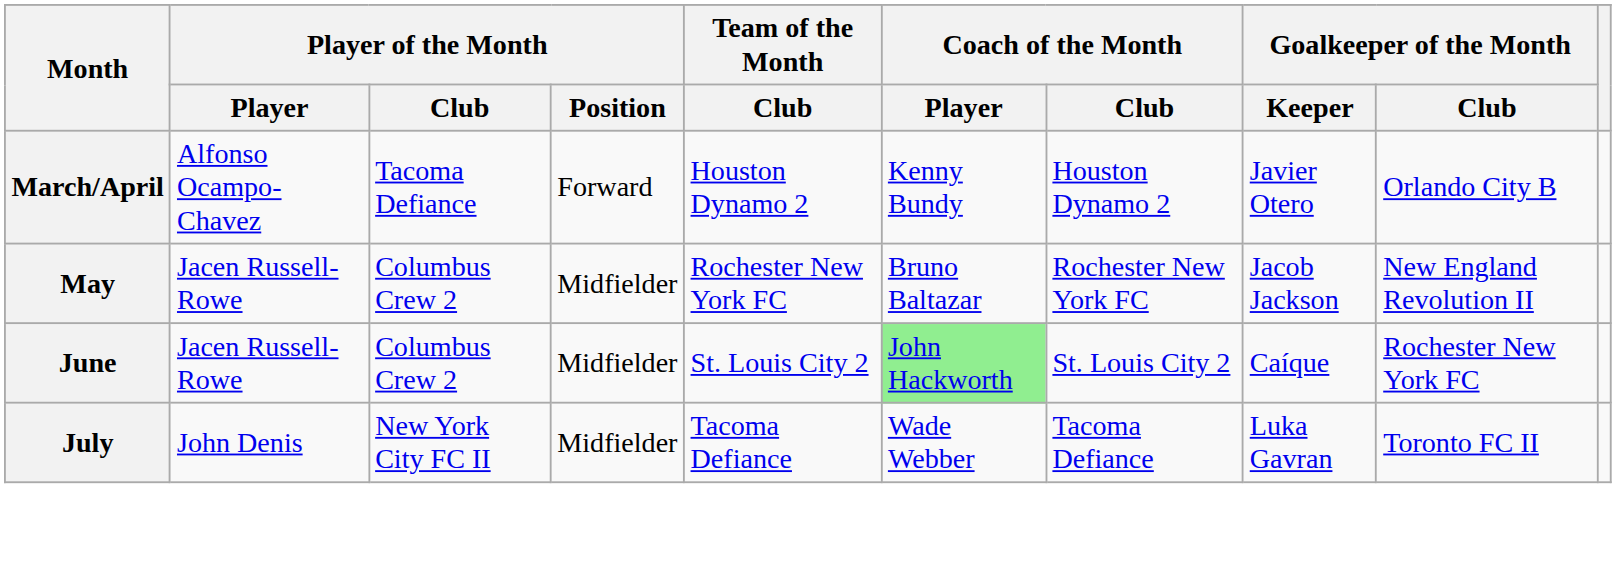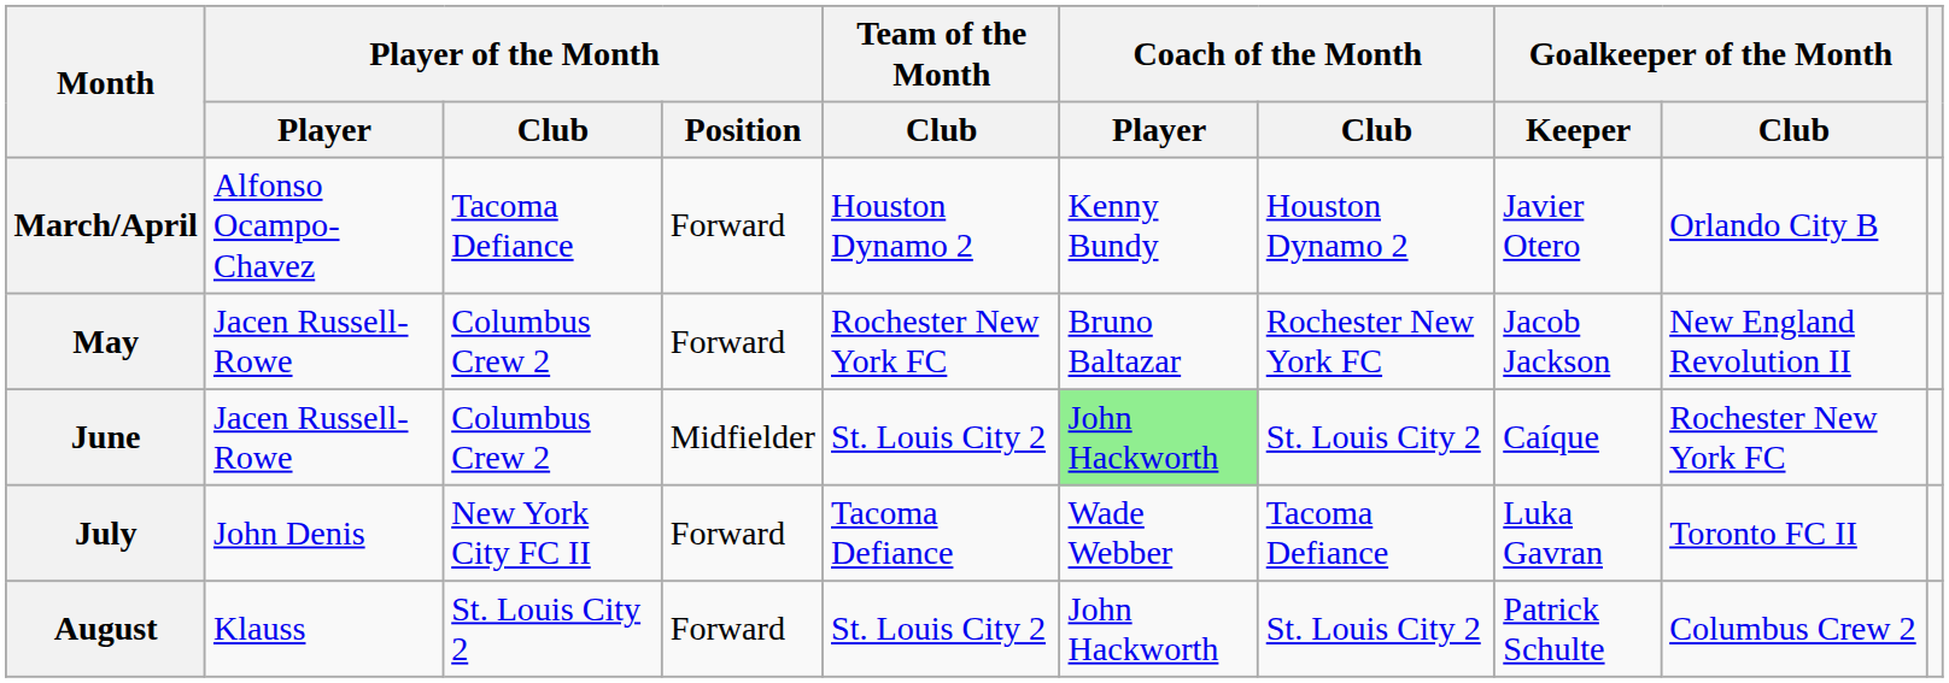May | Player of the Month / Position: Midfielder -> Forward
July | Player of the Month / Position: Midfielder -> Forward
+ row: August | Klauss | St. Louis City 2 | Forward | St. Louis City 2 | John Hackworth | St. Louis City 2 | Patrick Schulte | Columbus Crew 2
